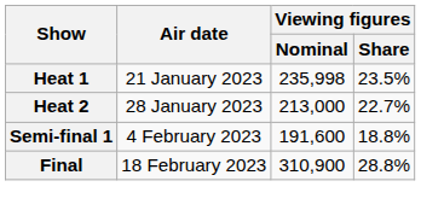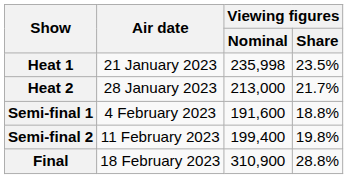Heat 2 | Viewing figures / Share: 22.7% -> 21.7%
+ row: Semi-final 2 | 11 February 2023 | 199,400 | 19.8%
